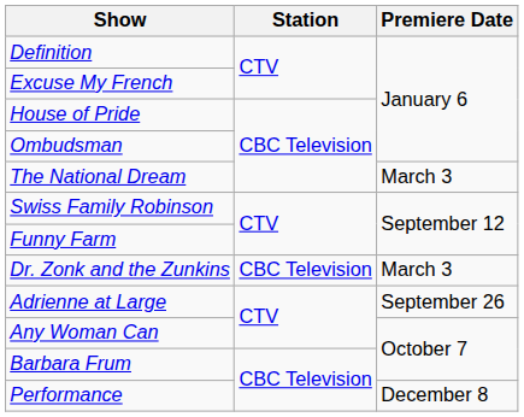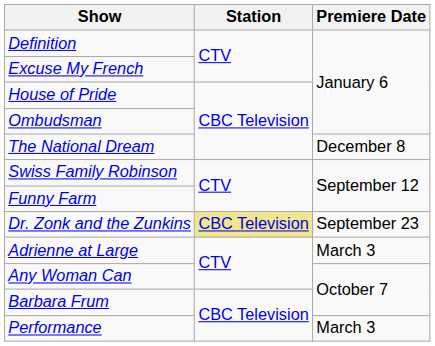The National Dream | Premiere Date: March 3 -> December 8
Dr. Zonk and the Zunkins | Station: no background -> khaki background
Dr. Zonk and the Zunkins | Premiere Date: March 3 -> September 23
Adrienne at Large | Premiere Date: September 26 -> March 3
Performance | Premiere Date: December 8 -> March 3
